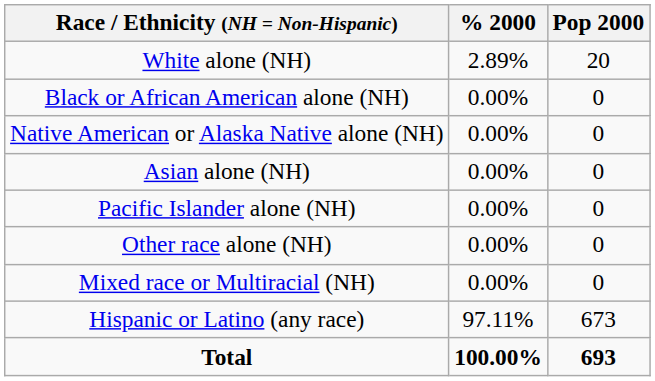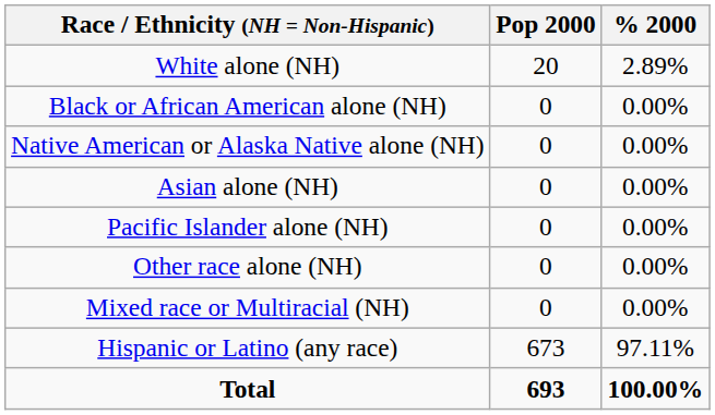columns swapped: Pop 2000 <-> % 2000
